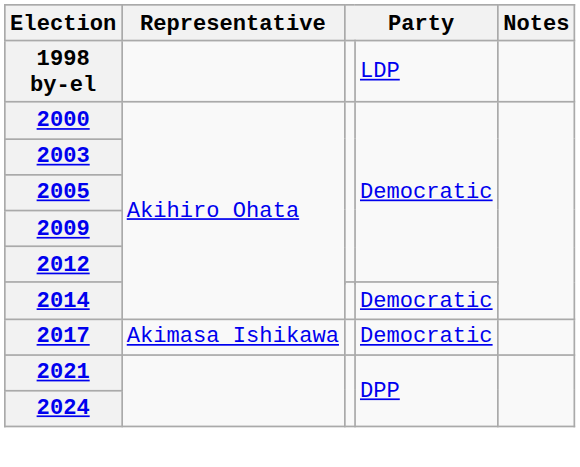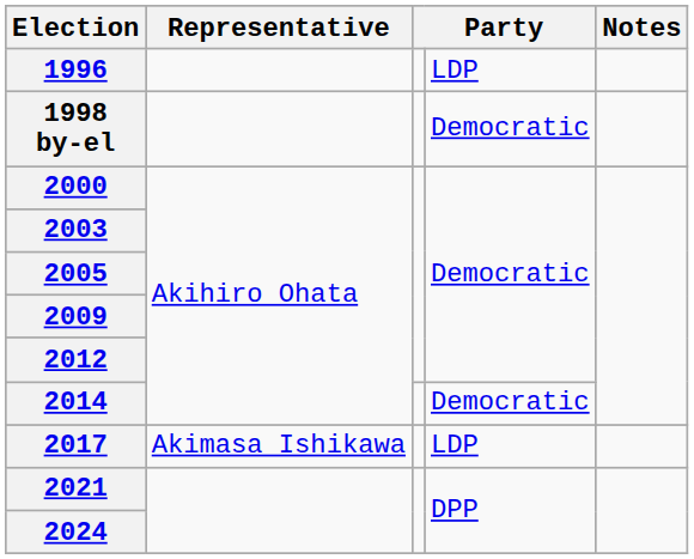+ row: 1996 | LDP
1998 by-el | column 4: LDP -> Democratic
2017 | column 4: Democratic -> LDP
